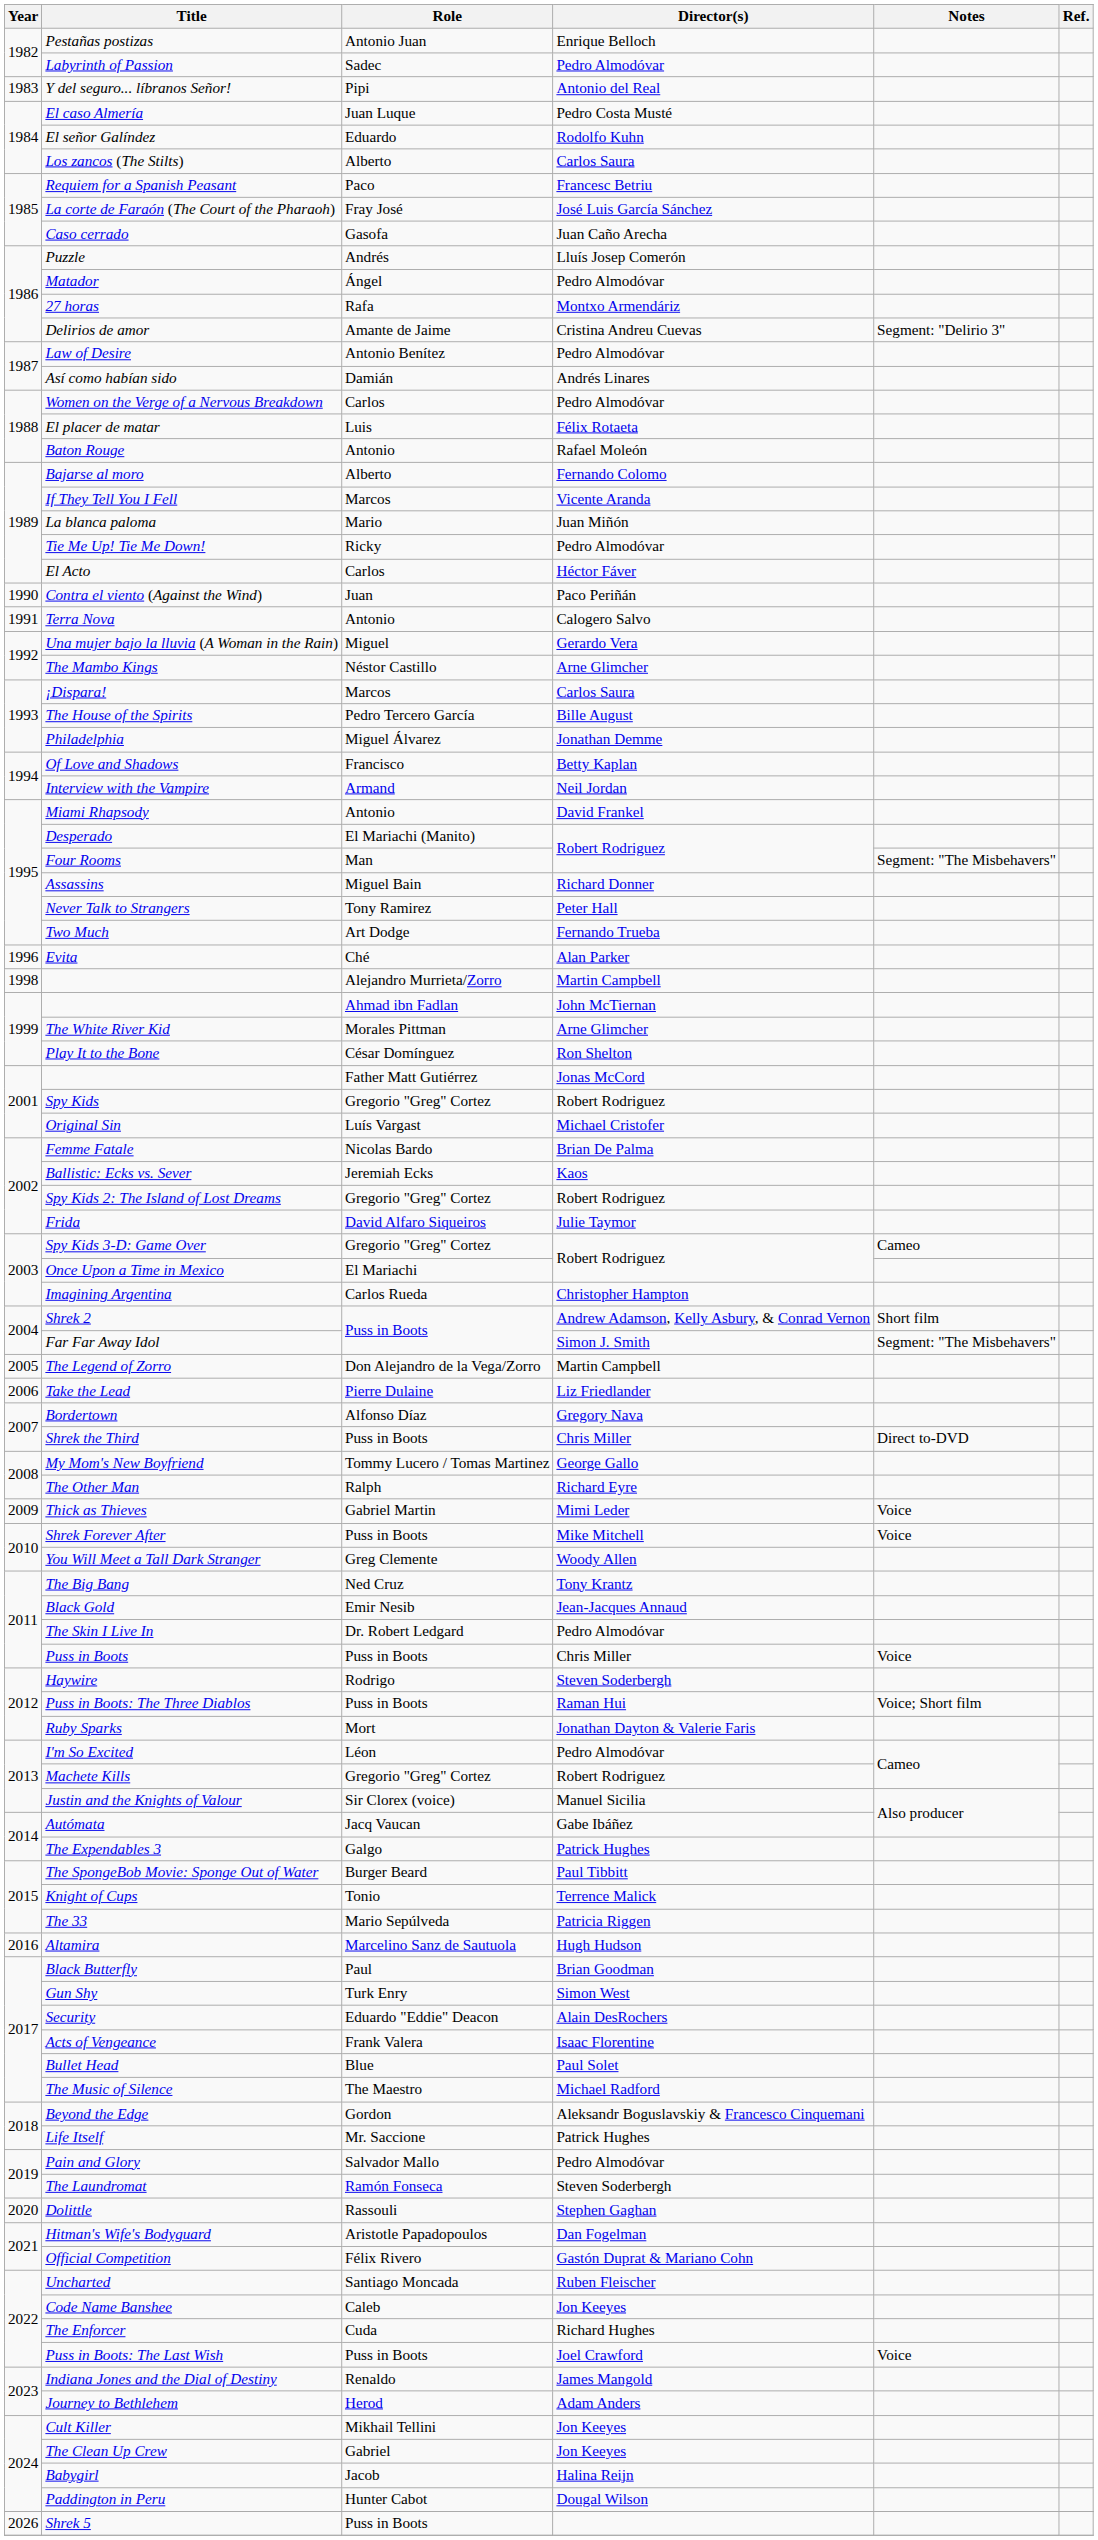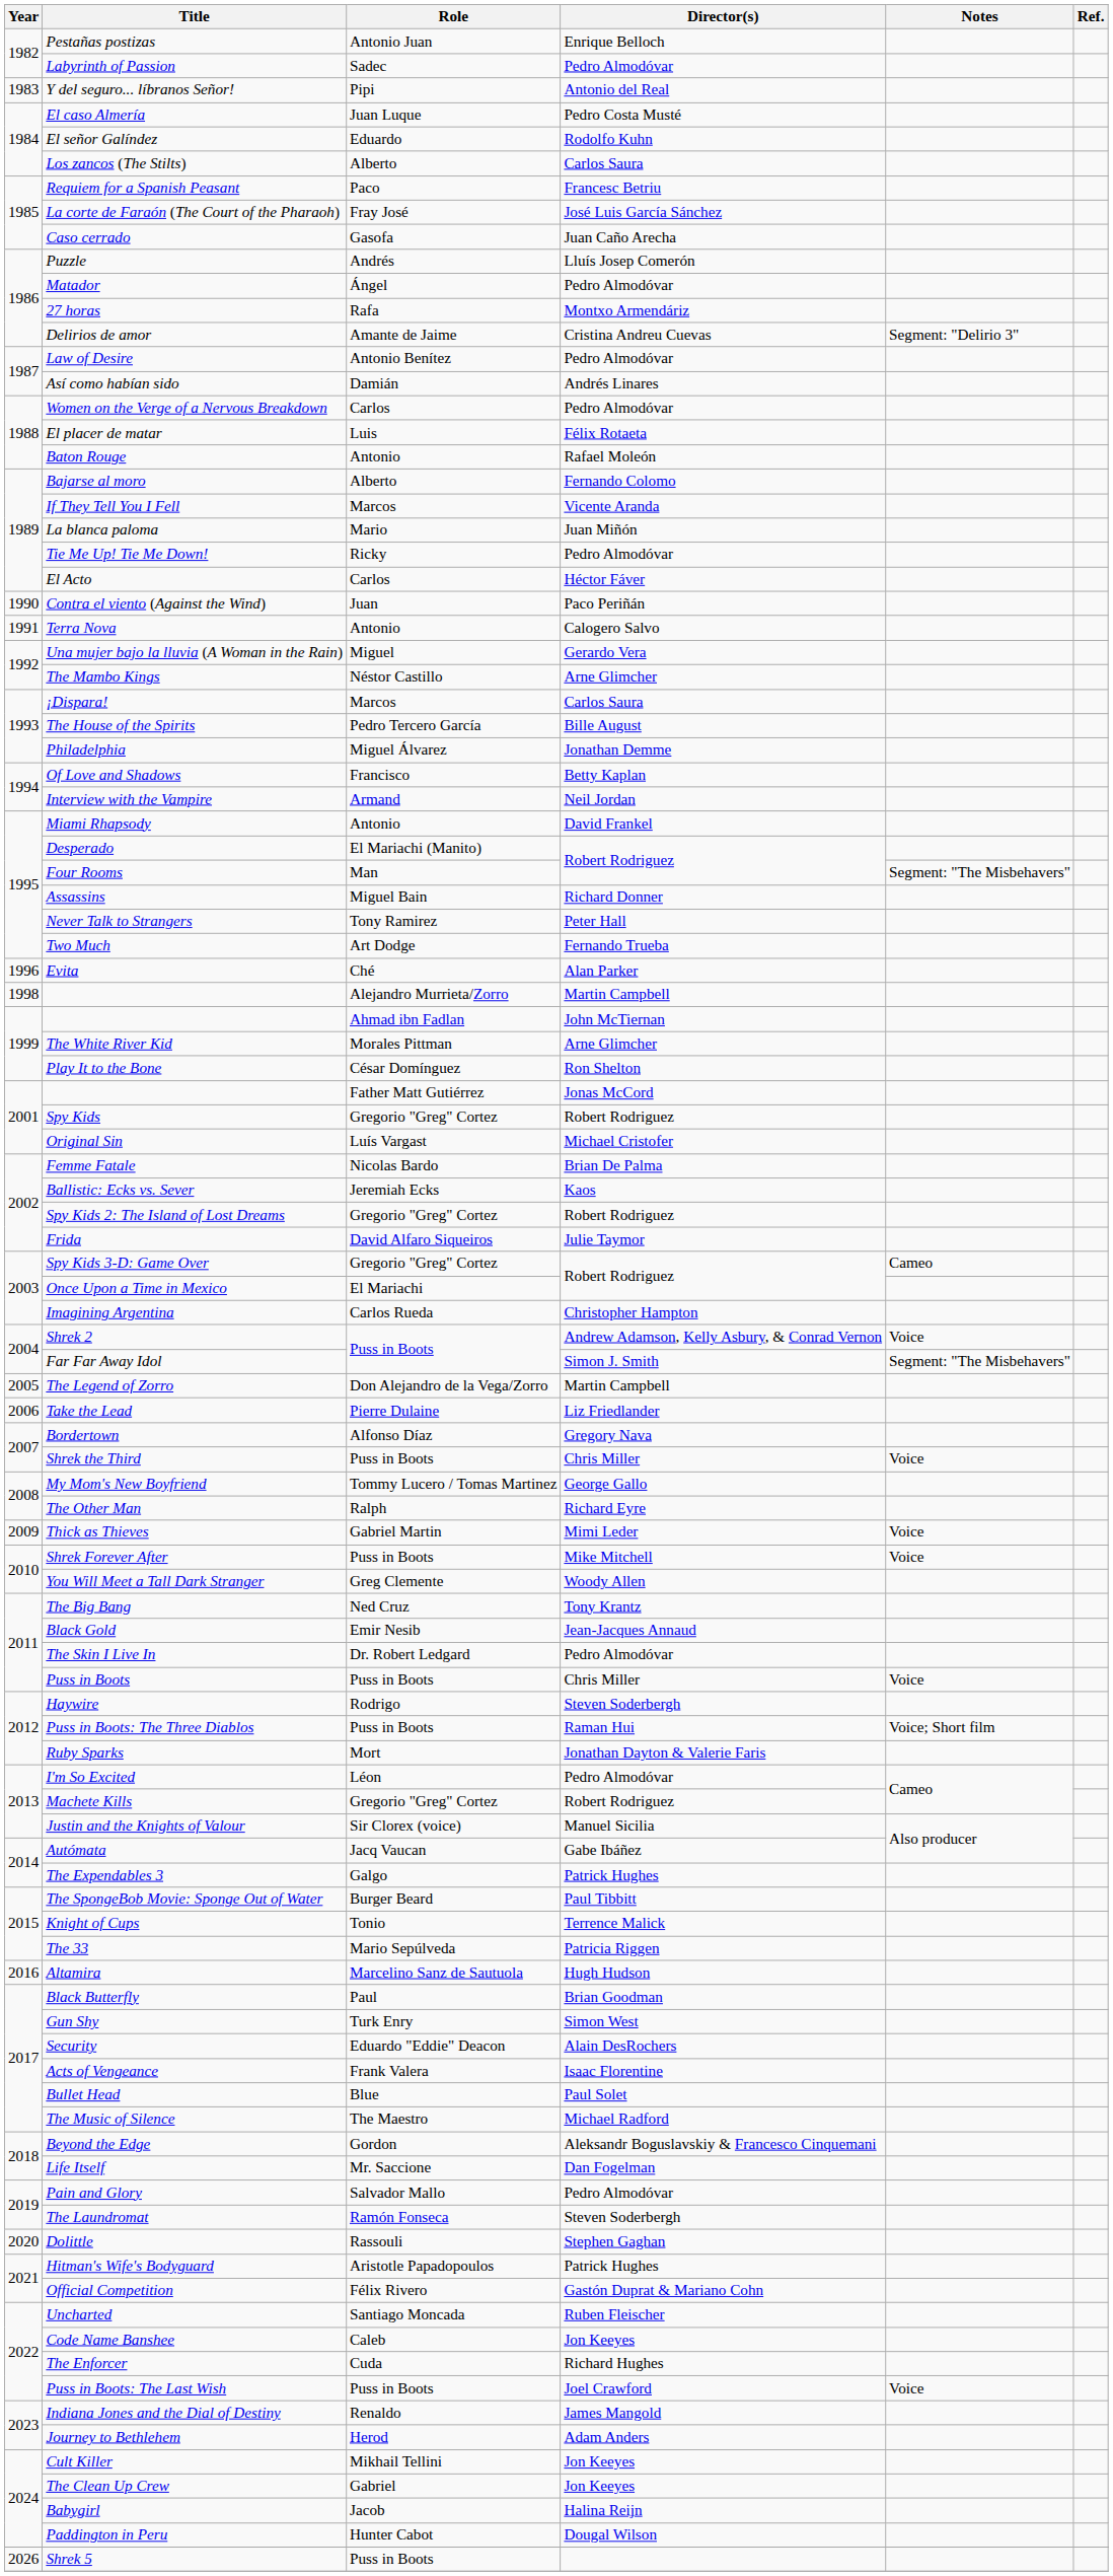Shrek 2 | Notes: Short film -> Voice
Shrek the Third | Notes: Direct to-DVD -> Voice
Life Itself | Director(s): Patrick Hughes -> Dan Fogelman
Hitman's Wife's Bodyguard | Director(s): Dan Fogelman -> Patrick Hughes
